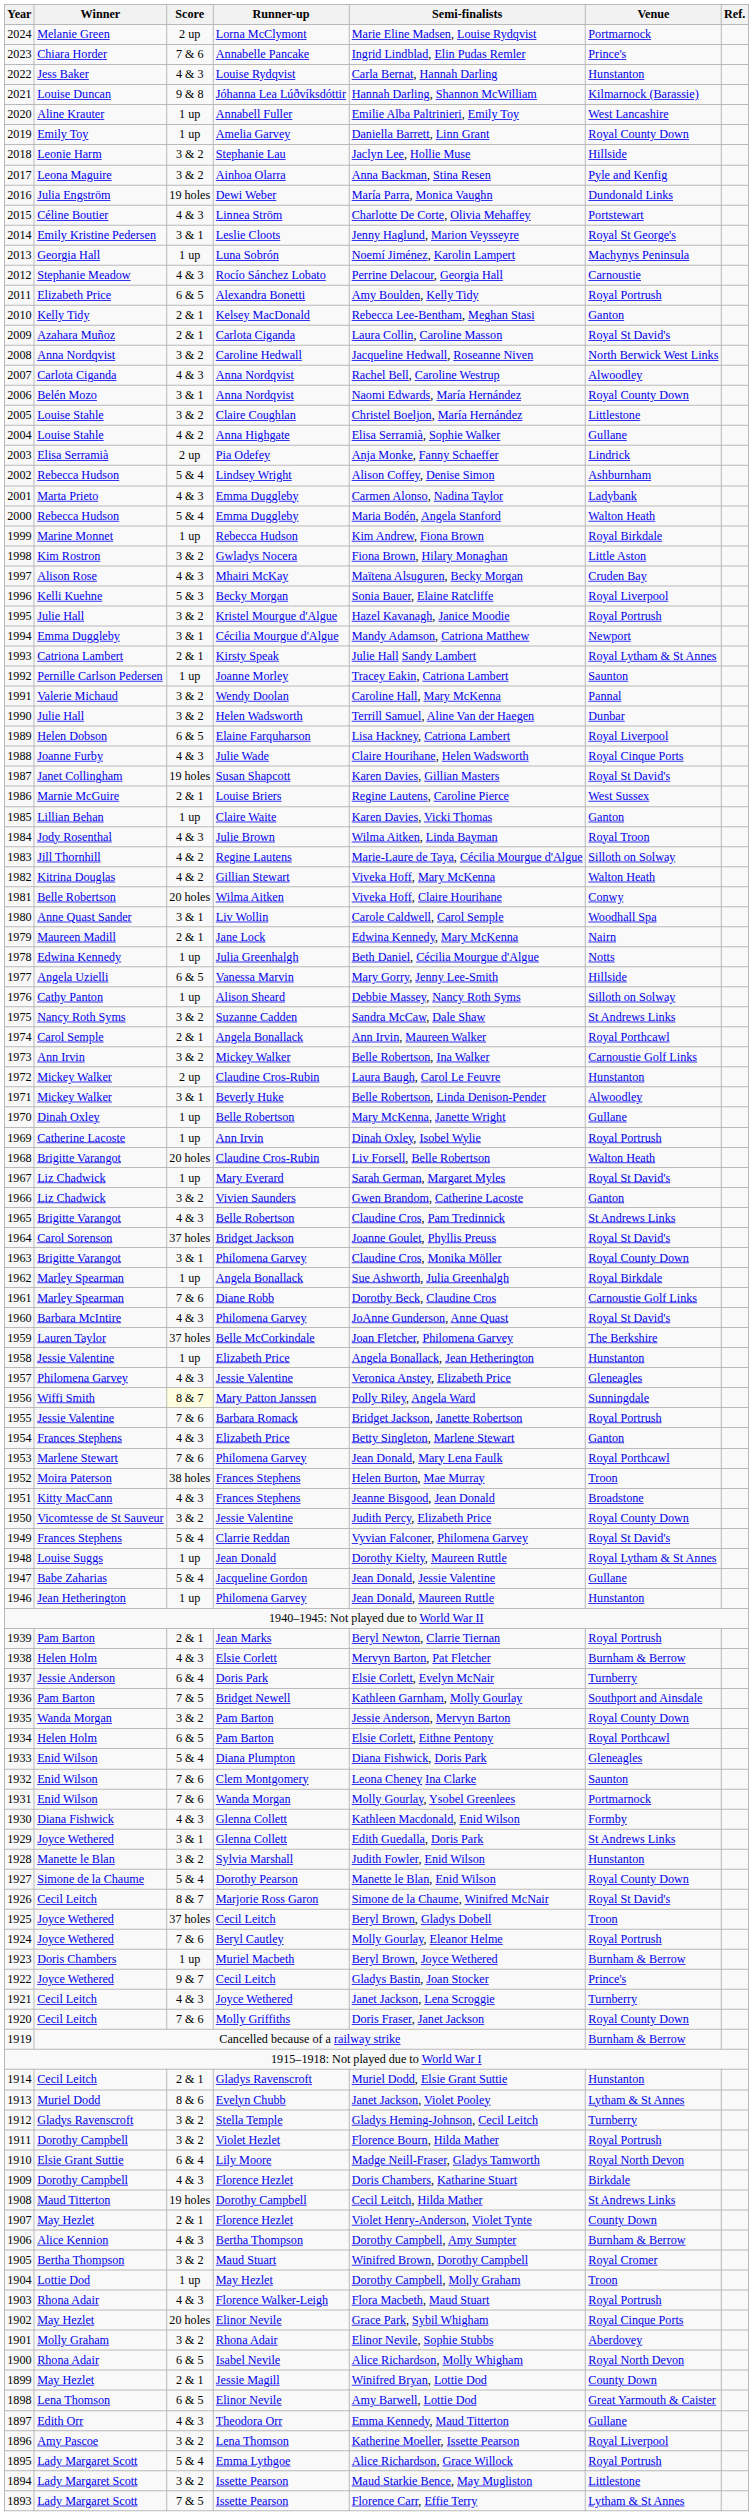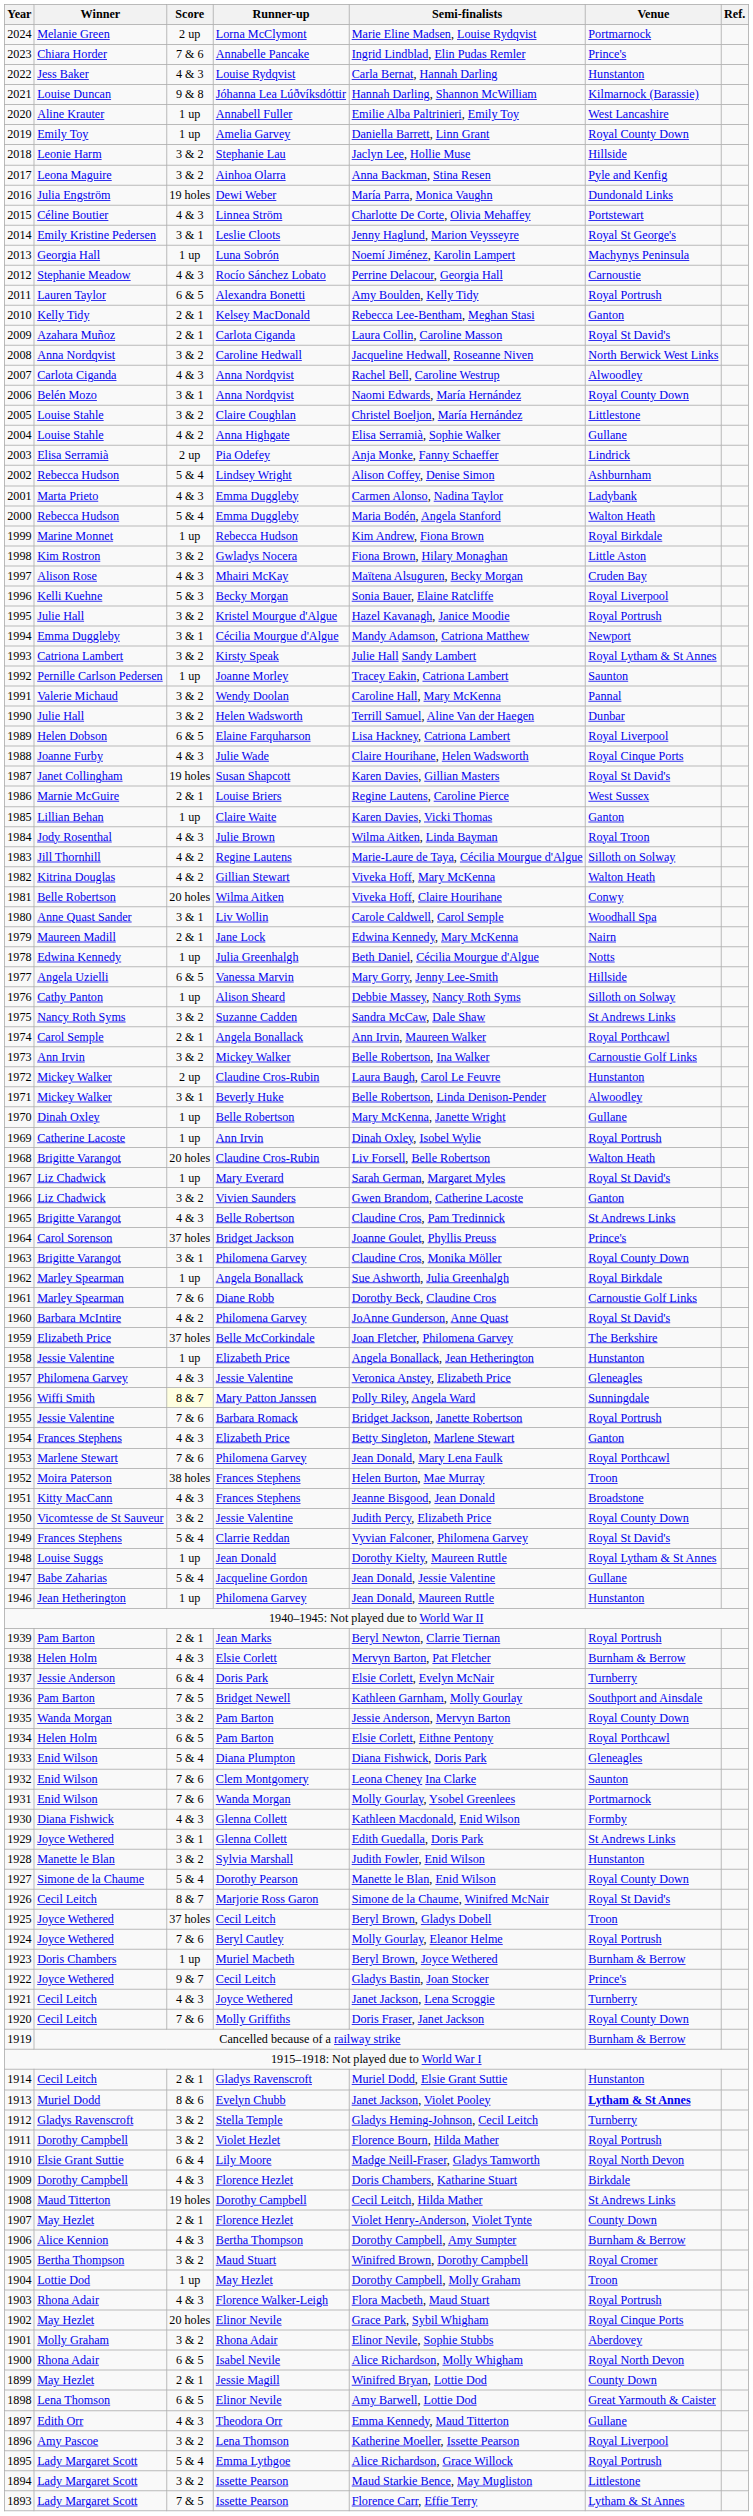2011 | Winner: Elizabeth Price -> Lauren Taylor
1993 | Score: 2 & 1 -> 3 & 2
1964 | Venue: Royal St David's -> Prince's
1960 | Score: 4 & 3 -> 4 & 2
1959 | Winner: Lauren Taylor -> Elizabeth Price
1913 | Venue: normal -> bold
